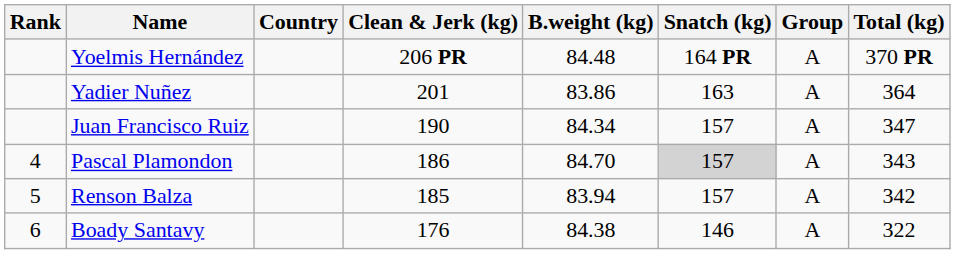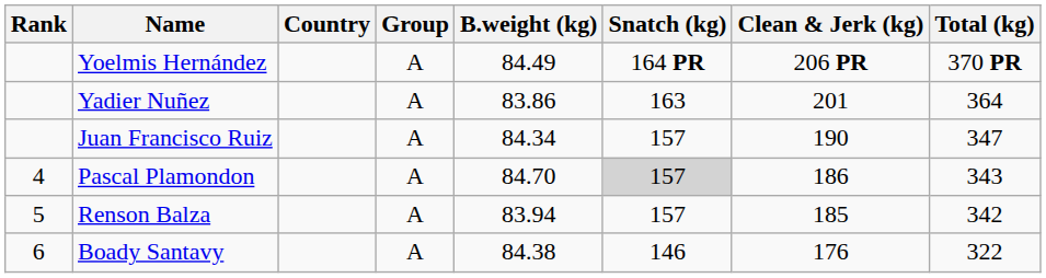columns swapped: Group <-> Clean & Jerk (kg)
Yoelmis Hernández | B.weight (kg): 84.48 -> 84.49
